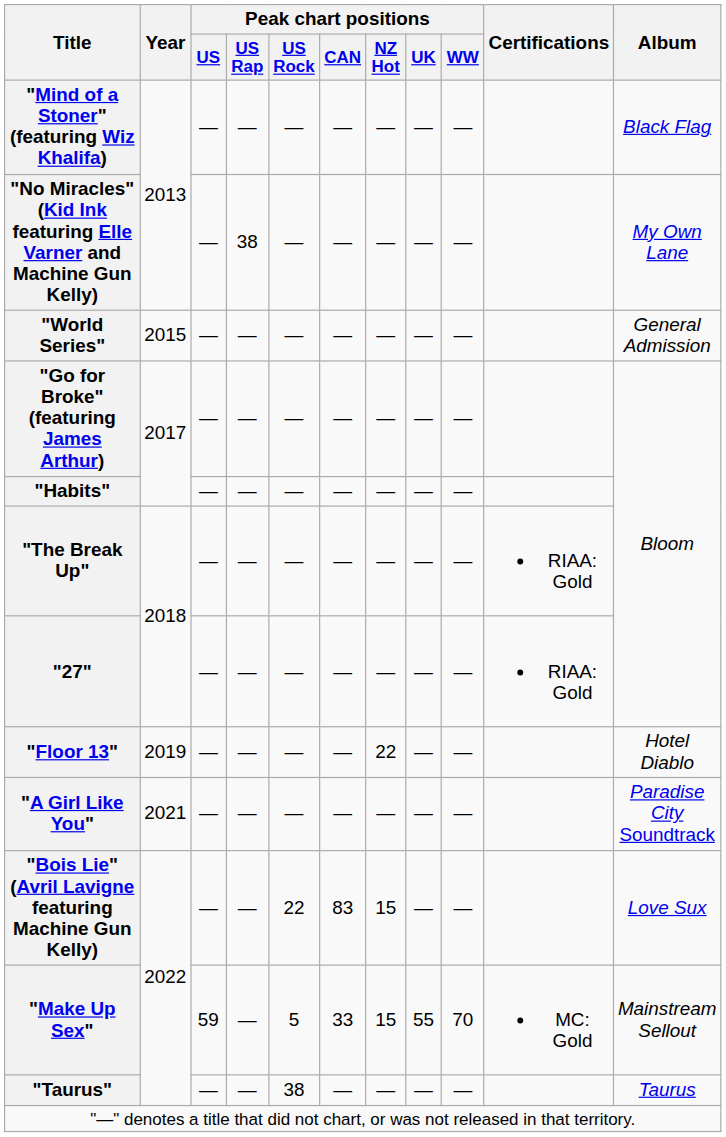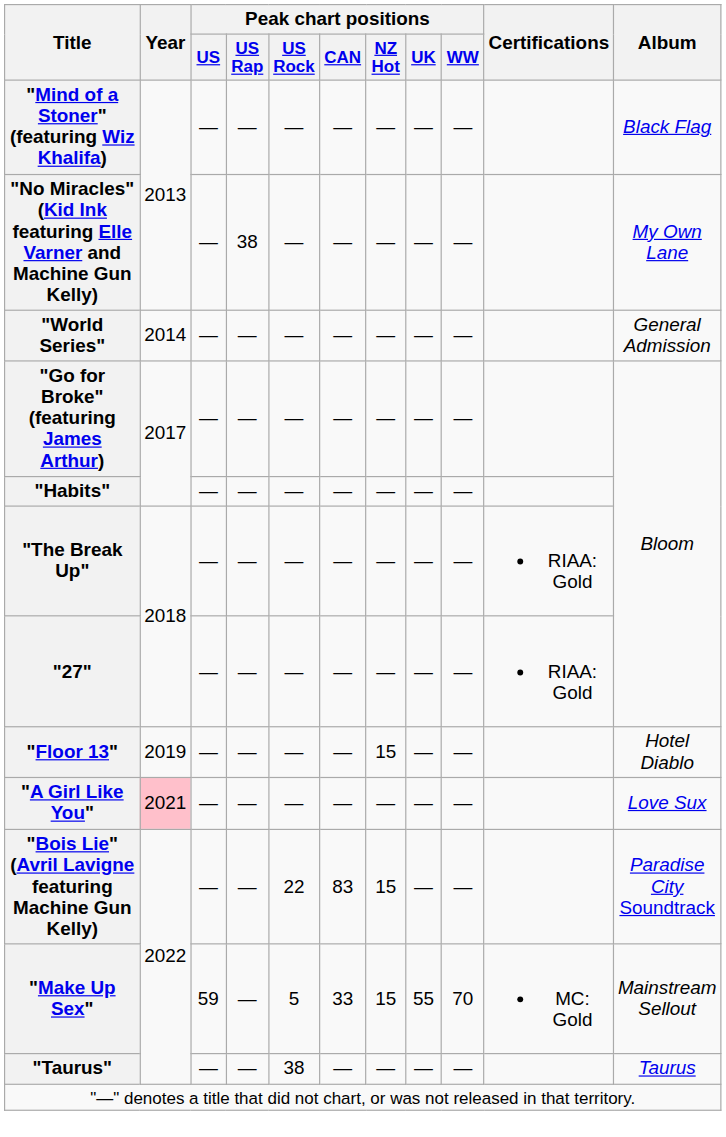"World Series" | Year: 2015 -> 2014
"Floor 13" | Peak chart positions / NZ Hot: 22 -> 15
"A Girl Like You" | Year: no background -> pink background
"A Girl Like You" | Album: Paradise City Soundtrack -> Love Sux
"Bois Lie" (Avril Lavigne featuring Machine Gun Kelly) | Album: Love Sux -> Paradise City Soundtrack
